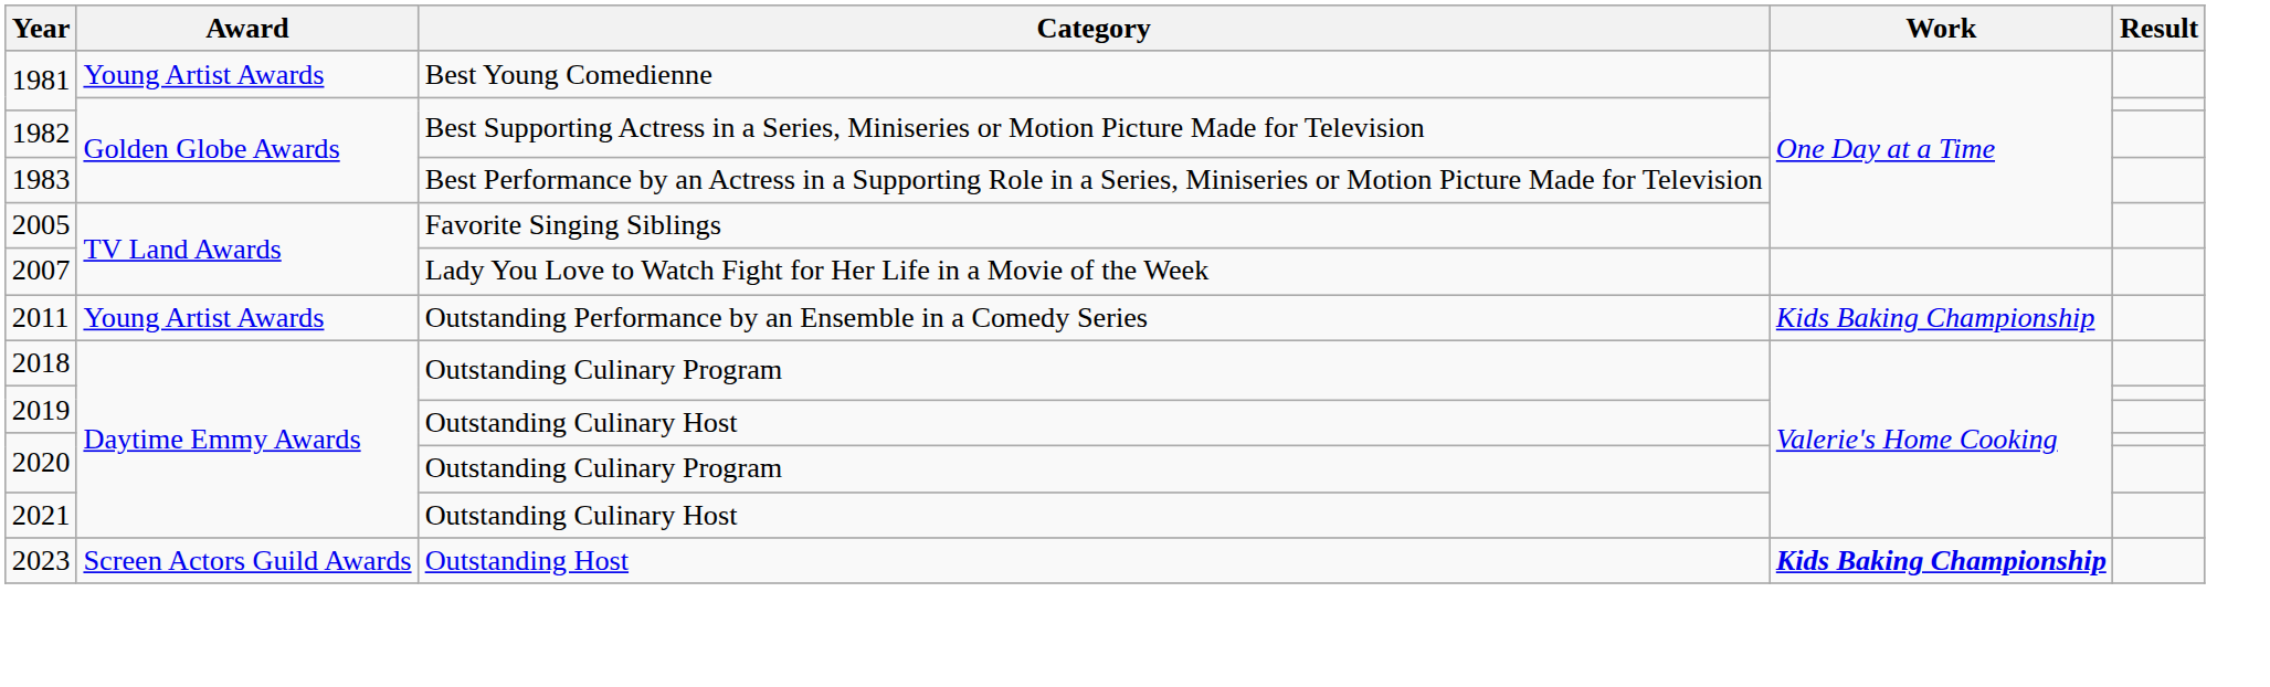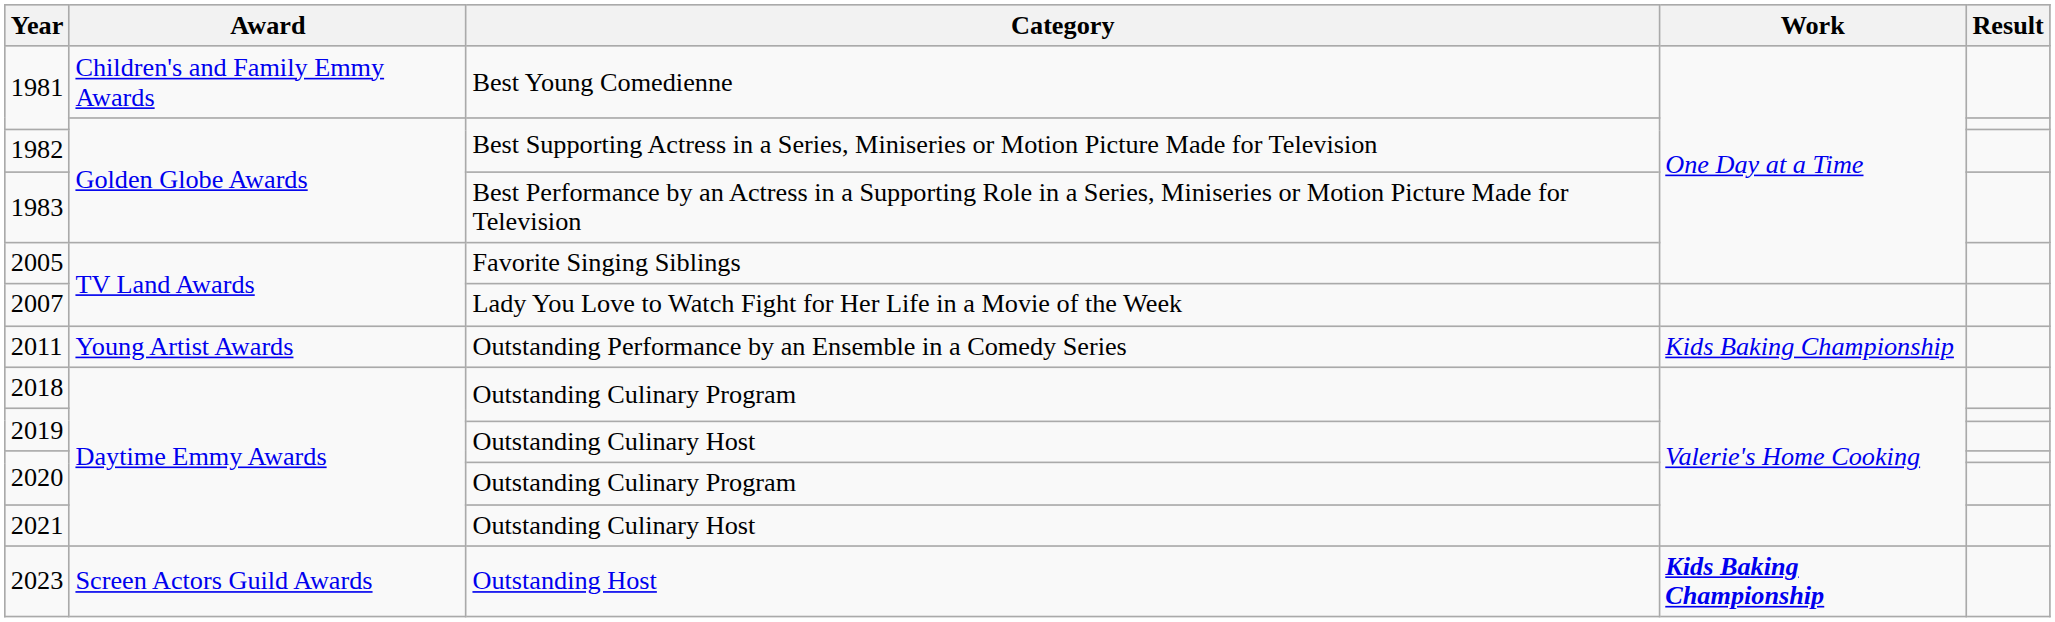1981 / Best Young Comedienne | Award: Young Artist Awards -> Children's and Family Emmy Awards
